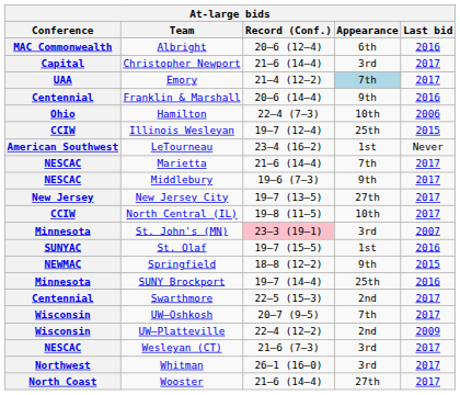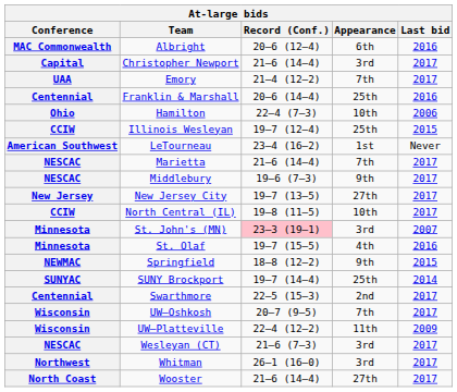Emory | Appearance: lightblue background -> no background
Franklin & Marshall | Appearance: 9th -> 25th
St. Olaf | Conference: SUNYAC -> Minnesota
St. Olaf | Appearance: 1st -> 4th
SUNY Brockport | Conference: Minnesota -> SUNYAC
SUNY Brockport | Last bid: 2016 -> 2014
UW–Platteville | Appearance: 2nd -> 11th
